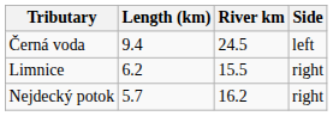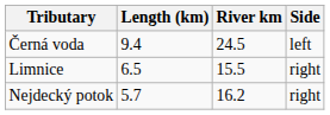Limnice | Length (km): 6.2 -> 6.5
